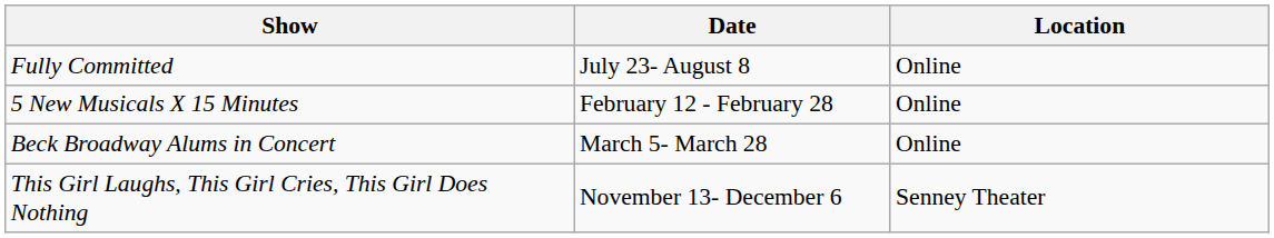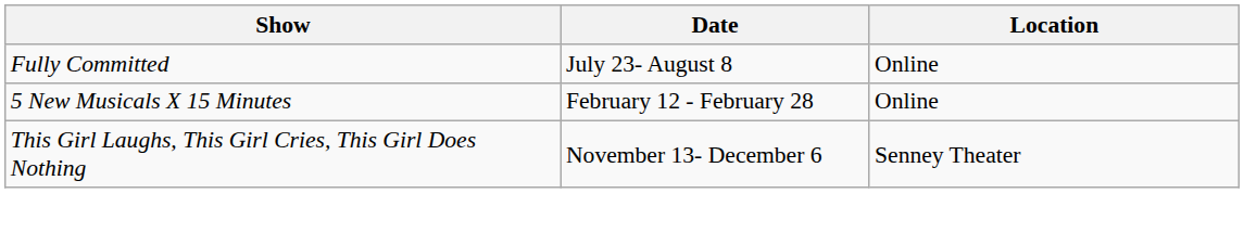- row: Beck Broadway Alums in Concert | March 5- March 28 | Online
